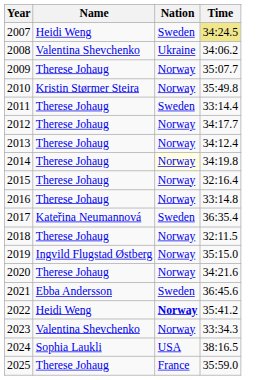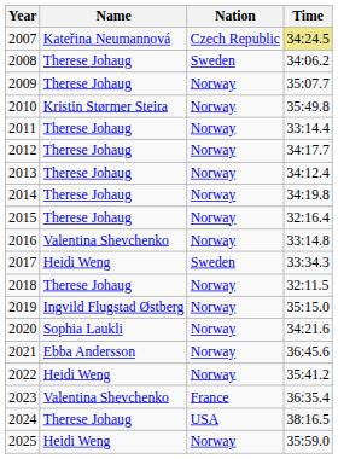2007 | Name: Heidi Weng -> Kateřina Neumannová
2007 | Nation: Sweden -> Czech Republic
2008 | Name: Valentina Shevchenko -> Therese Johaug
2008 | Nation: Ukraine -> Sweden
2011 | Nation: Sweden -> Norway
2014 | Nation: lightyellow background -> no background
2016 | Name: Therese Johaug -> Valentina Shevchenko
2017 | Name: Kateřina Neumannová -> Heidi Weng
2017 | Time: 36:35.4 -> 33:34.3
2020 | Name: Therese Johaug -> Sophia Laukli
2021 | Nation: Sweden -> Norway
2022 | Nation: bold -> normal
2023 | Nation: Norway -> France
2023 | Time: 33:34.3 -> 36:35.4
2024 | Name: Sophia Laukli -> Therese Johaug
2025 | Name: Therese Johaug -> Heidi Weng
2025 | Nation: France -> Norway
